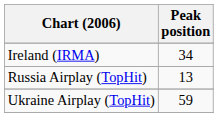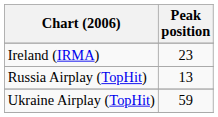Ireland (IRMA) | Peak position: 34 -> 23
